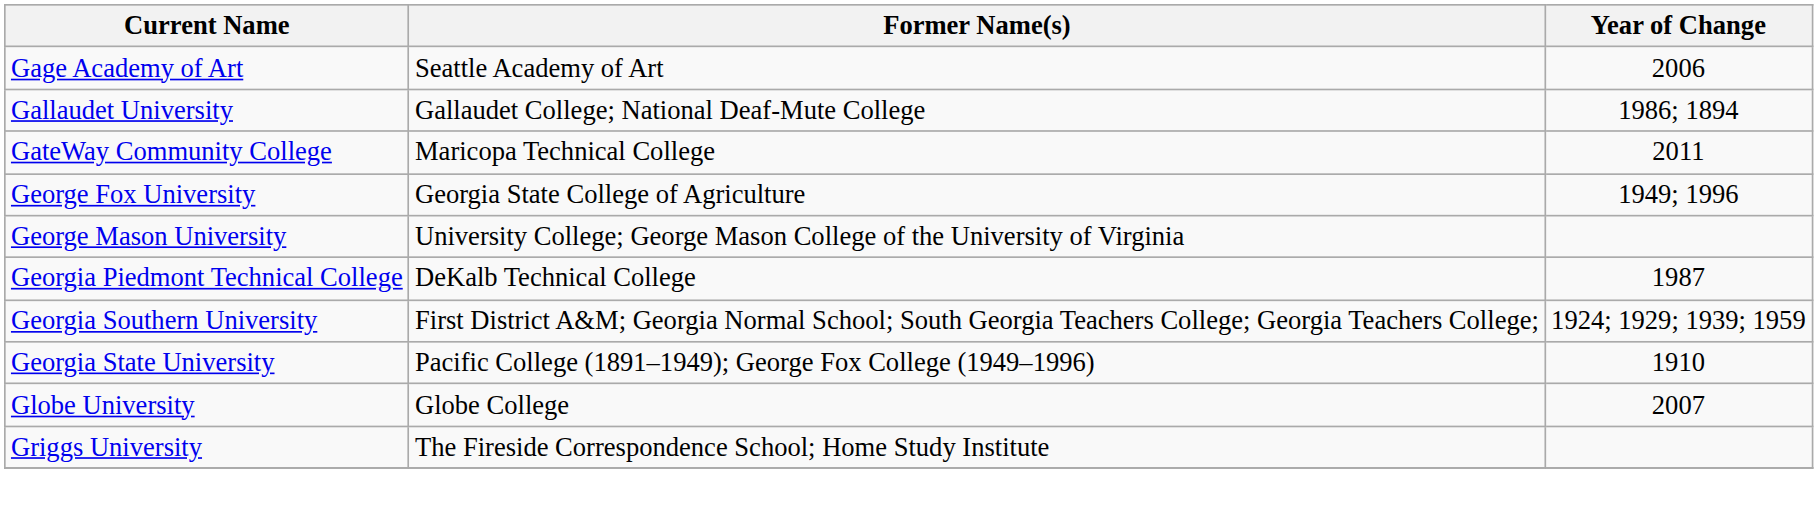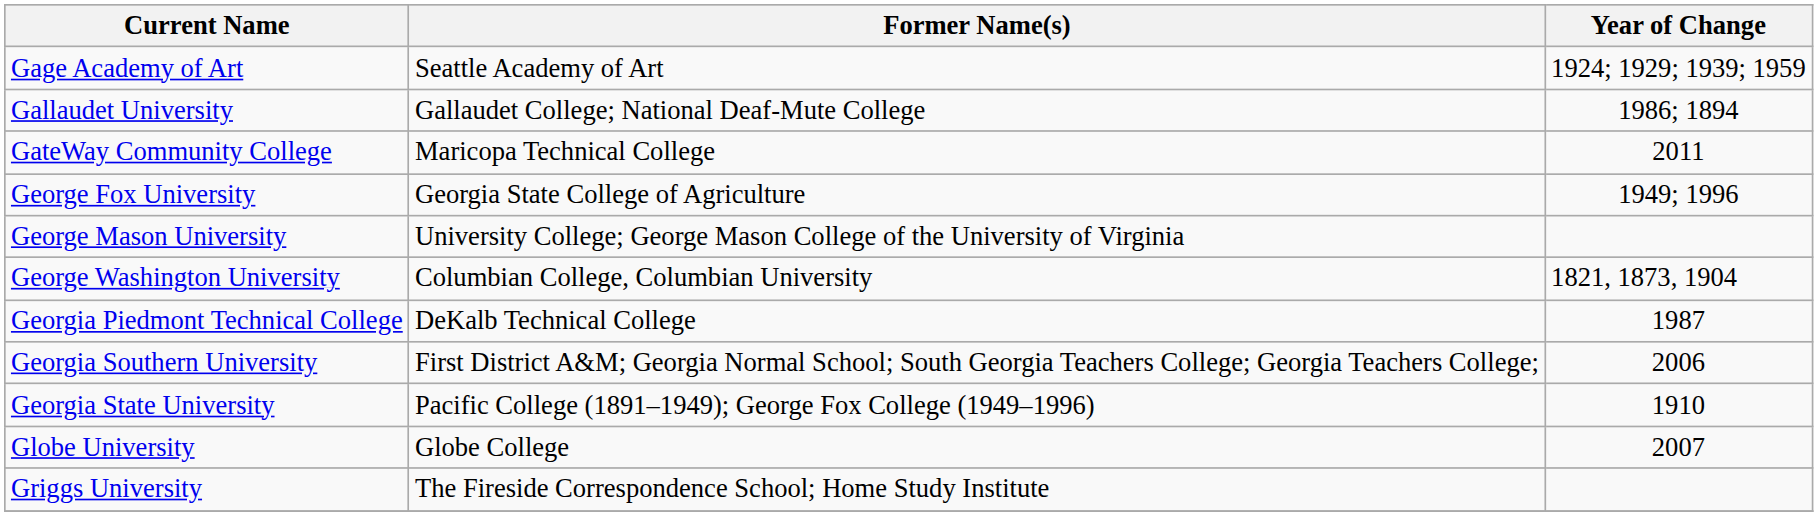Gage Academy of Art | Year of Change: 2006 -> 1924; 1929; 1939; 1959
+ row: George Washington University | Columbian College, Columbian University | 1821, 1873, 1904
Georgia Southern University | Year of Change: 1924; 1929; 1939; 1959 -> 2006
